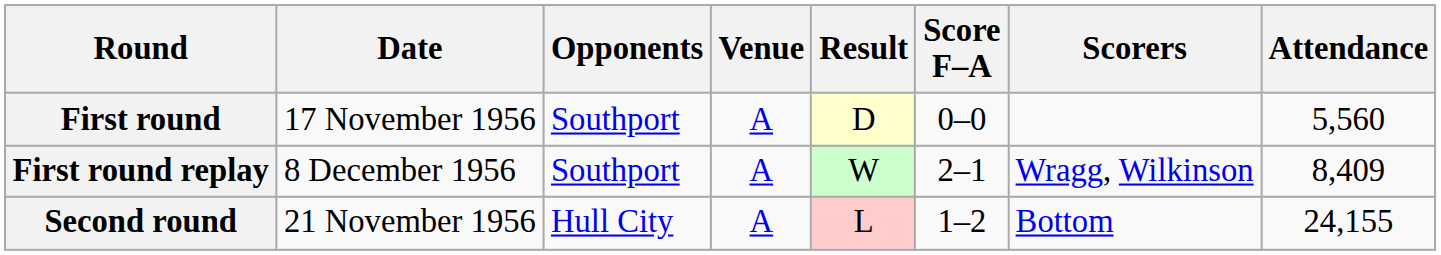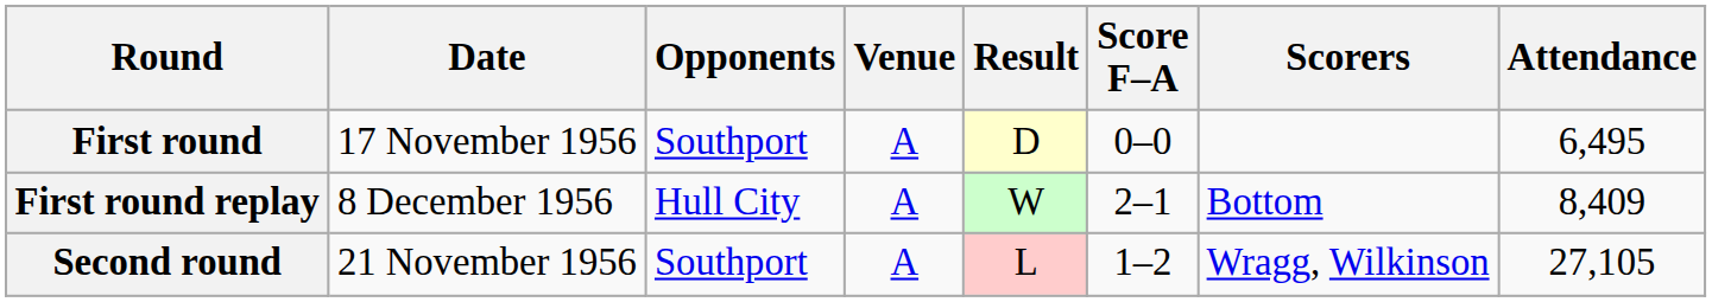First round | Attendance: 5,560 -> 6,495
First round replay | Opponents: Southport -> Hull City
First round replay | Scorers: Wragg, Wilkinson -> Bottom
Second round | Opponents: Hull City -> Southport
Second round | Scorers: Bottom -> Wragg, Wilkinson
Second round | Attendance: 24,155 -> 27,105
